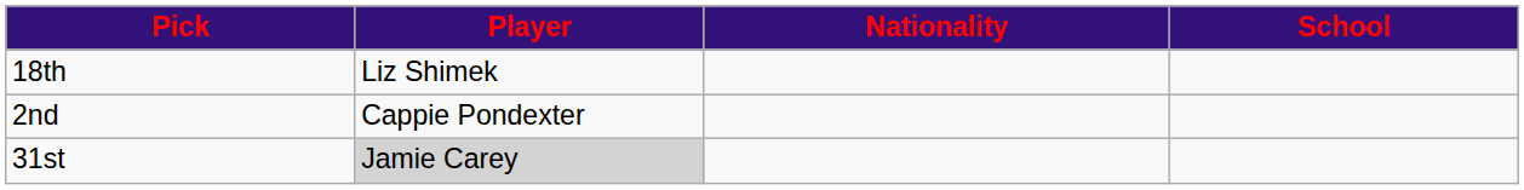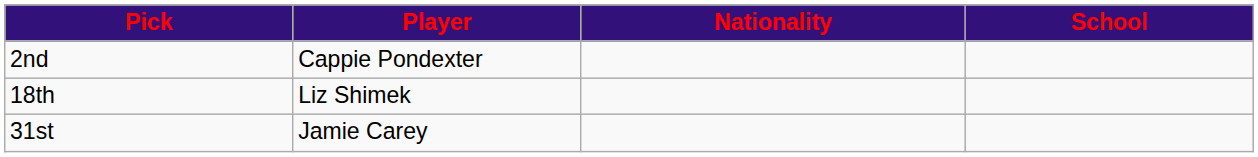rows swapped: 2nd <-> 18th
31st | Player: lightgrey background -> no background
